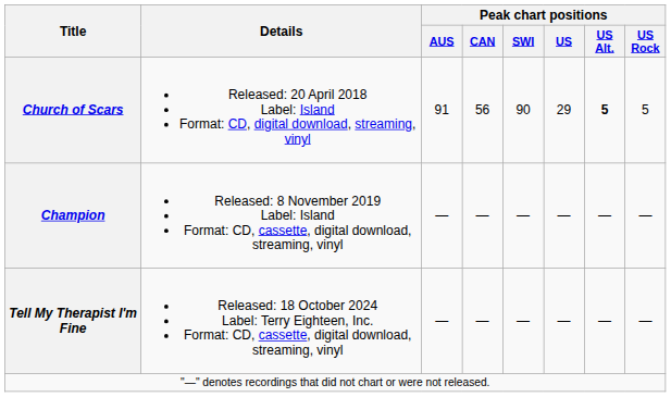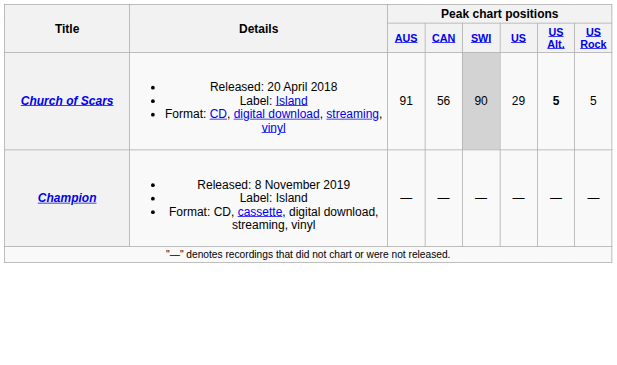Church of Scars | Peak chart positions / SWI: no background -> lightgrey background
- row: Tell My Therapist I'm Fine | Released: 18 October 2024 Label: Terry Eighteen, Inc. Format: CD, cassette, digital download, streaming, vinyl | — | — | — | — | — | —
